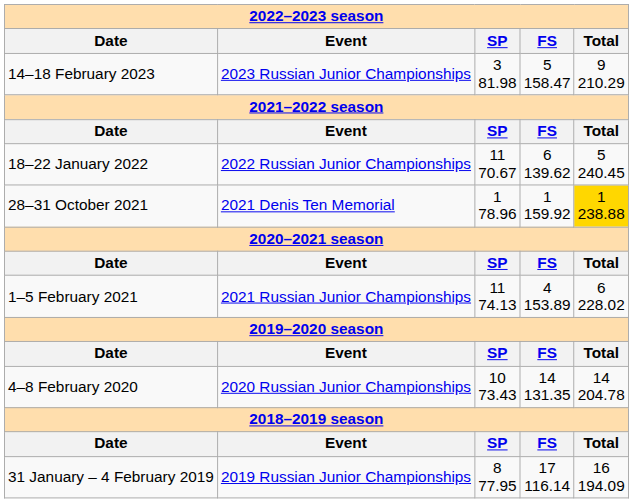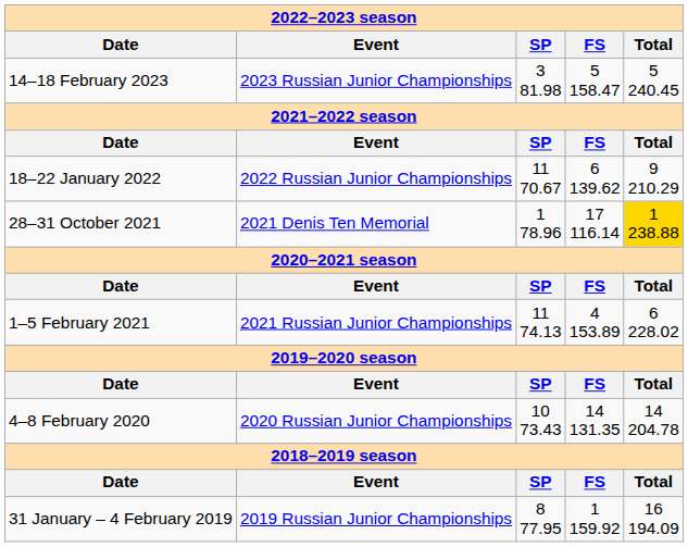14–18 February 2023 | column 5: 9 210.29 -> 5 240.45
18–22 January 2022 | column 5: 5 240.45 -> 9 210.29
28–31 October 2021 | column 4: 1 159.92 -> 17 116.14
31 January – 4 February 2019 | column 4: 17 116.14 -> 1 159.92
